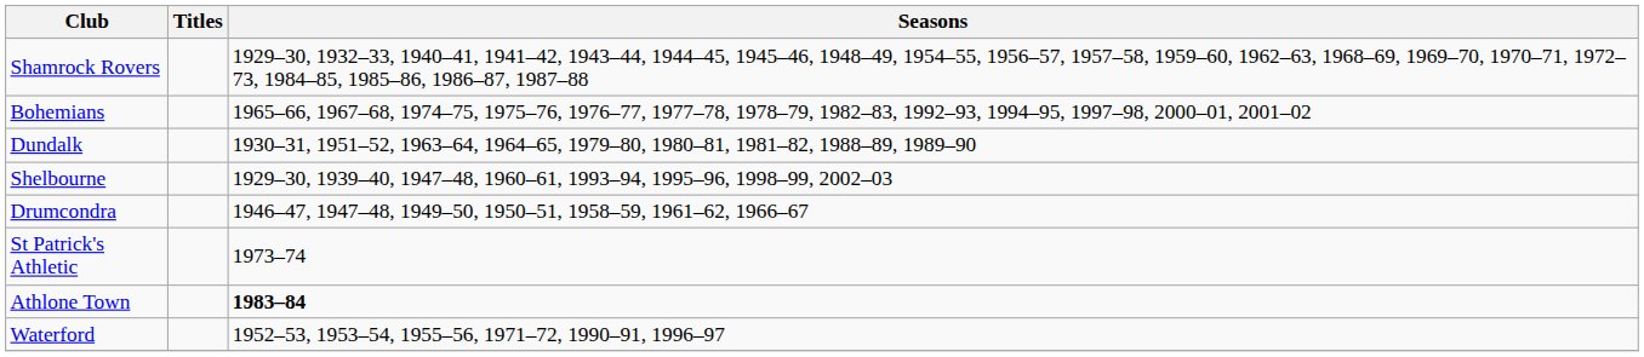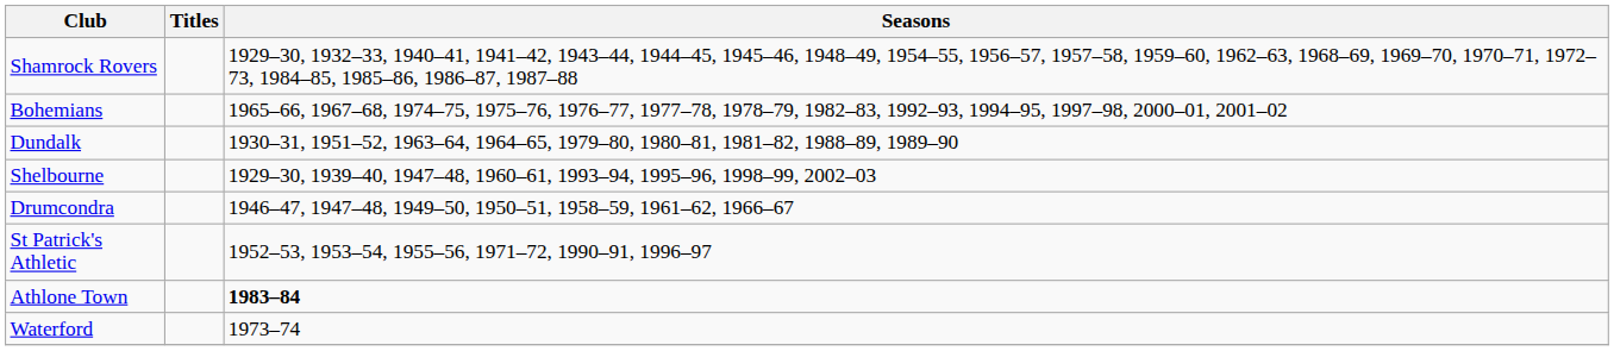St Patrick's Athletic | Seasons: 1973–74 -> 1952–53, 1953–54, 1955–56, 1971–72, 1990–91, 1996–97
Waterford | Seasons: 1952–53, 1953–54, 1955–56, 1971–72, 1990–91, 1996–97 -> 1973–74
